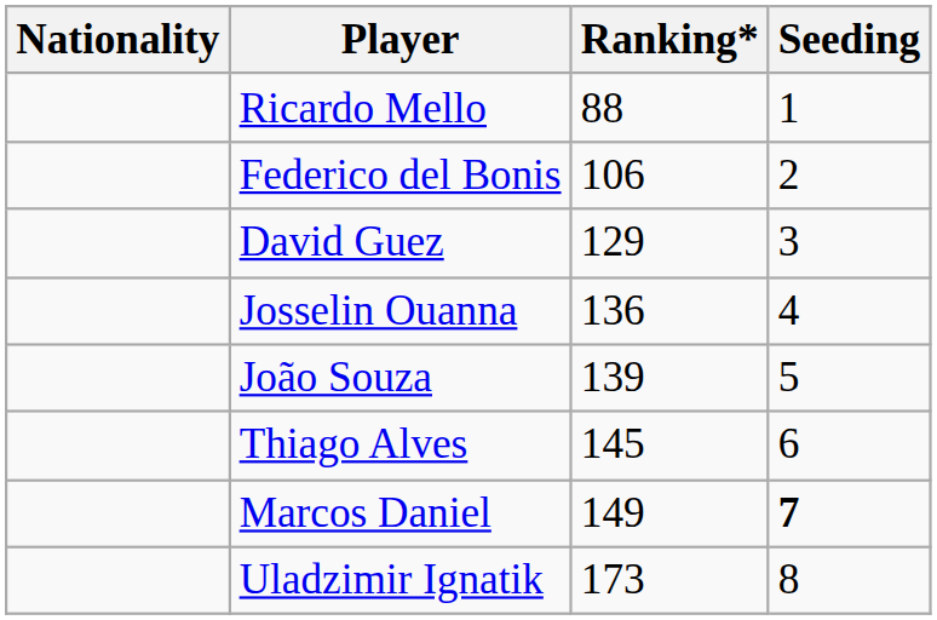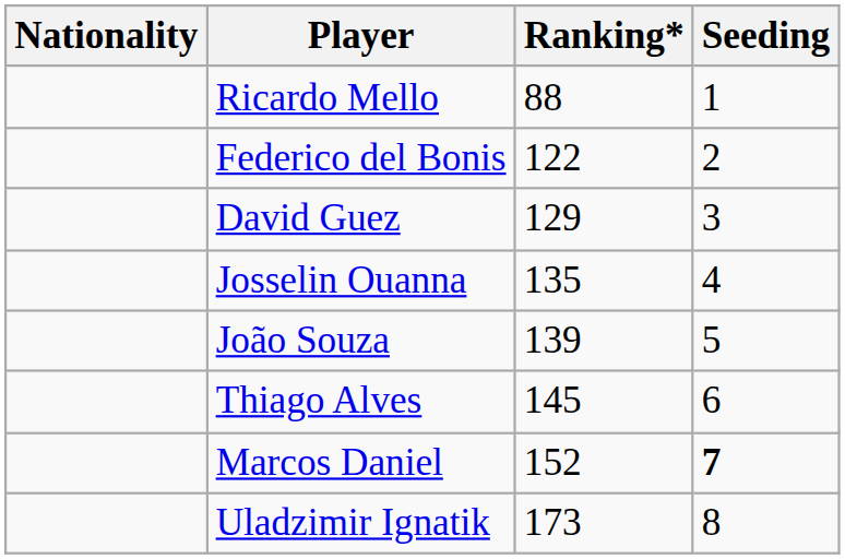Federico del Bonis | Ranking*: 106 -> 122
Josselin Ouanna | Ranking*: 136 -> 135
Marcos Daniel | Ranking*: 149 -> 152
